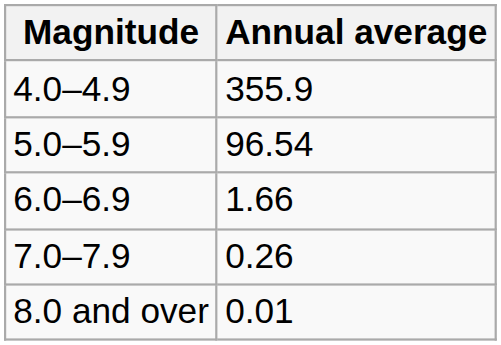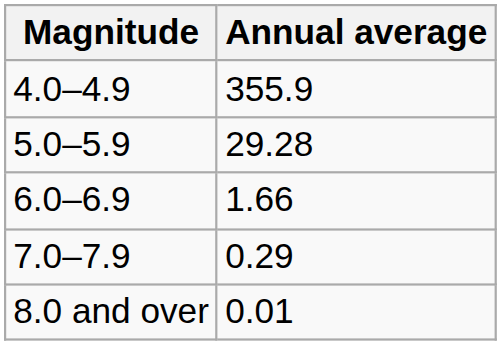5.0–5.9 | Annual average: 96.54 -> 29.28
7.0–7.9 | Annual average: 0.26 -> 0.29
